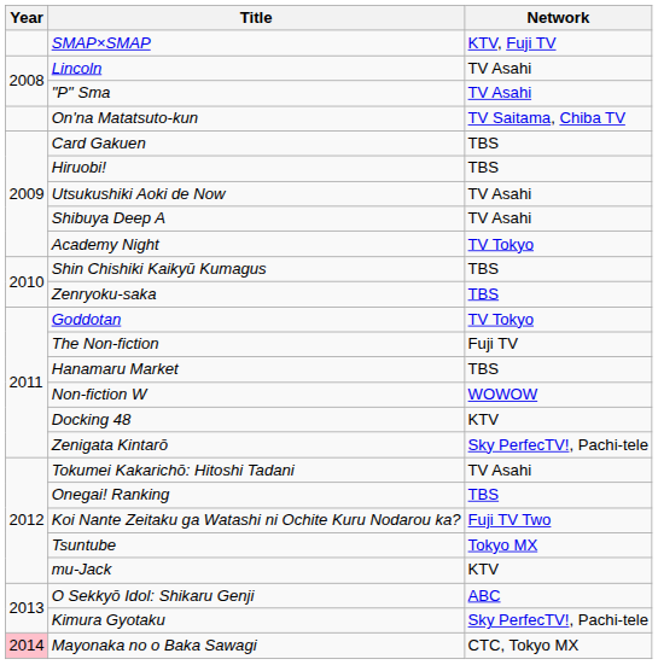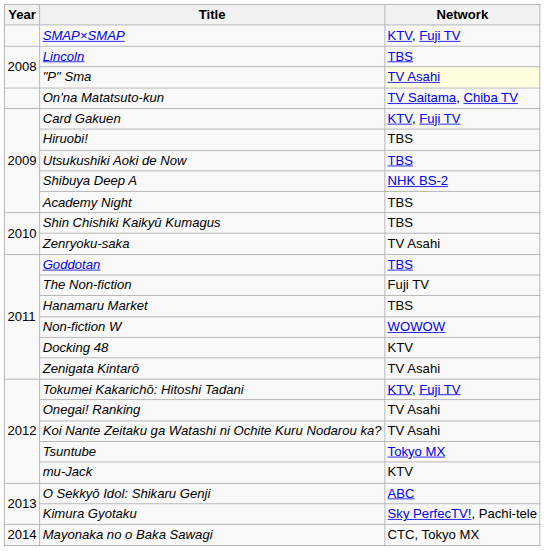Lincoln | Network: TV Asahi -> TBS
"P" Sma | Network: no background -> lightyellow background
Card Gakuen | Network: TBS -> KTV, Fuji TV
Utsukushiki Aoki de Now | Network: TV Asahi -> TBS
Shibuya Deep A | Network: TV Asahi -> NHK BS-2
Academy Night | Network: TV Tokyo -> TBS
Zenryoku-saka | Network: TBS -> TV Asahi
Goddotan | Network: TV Tokyo -> TBS
Zenigata Kintarō | Network: Sky PerfecTV!, Pachi-tele -> TV Asahi
Tokumei Kakarichō: Hitoshi Tadani | Network: TV Asahi -> KTV, Fuji TV
Onegai! Ranking | Network: TBS -> TV Asahi
Koi Nante Zeitaku ga Watashi ni Ochite Kuru Nodarou ka? | Network: Fuji TV Two -> TV Asahi
Mayonaka no o Baka Sawagi | Year: pink background -> no background
